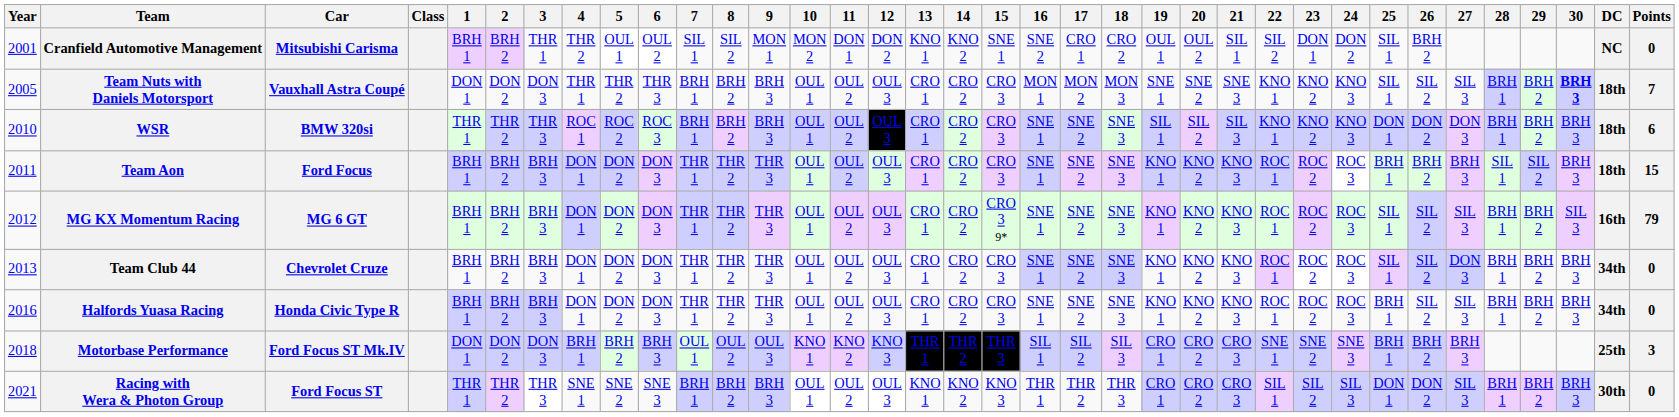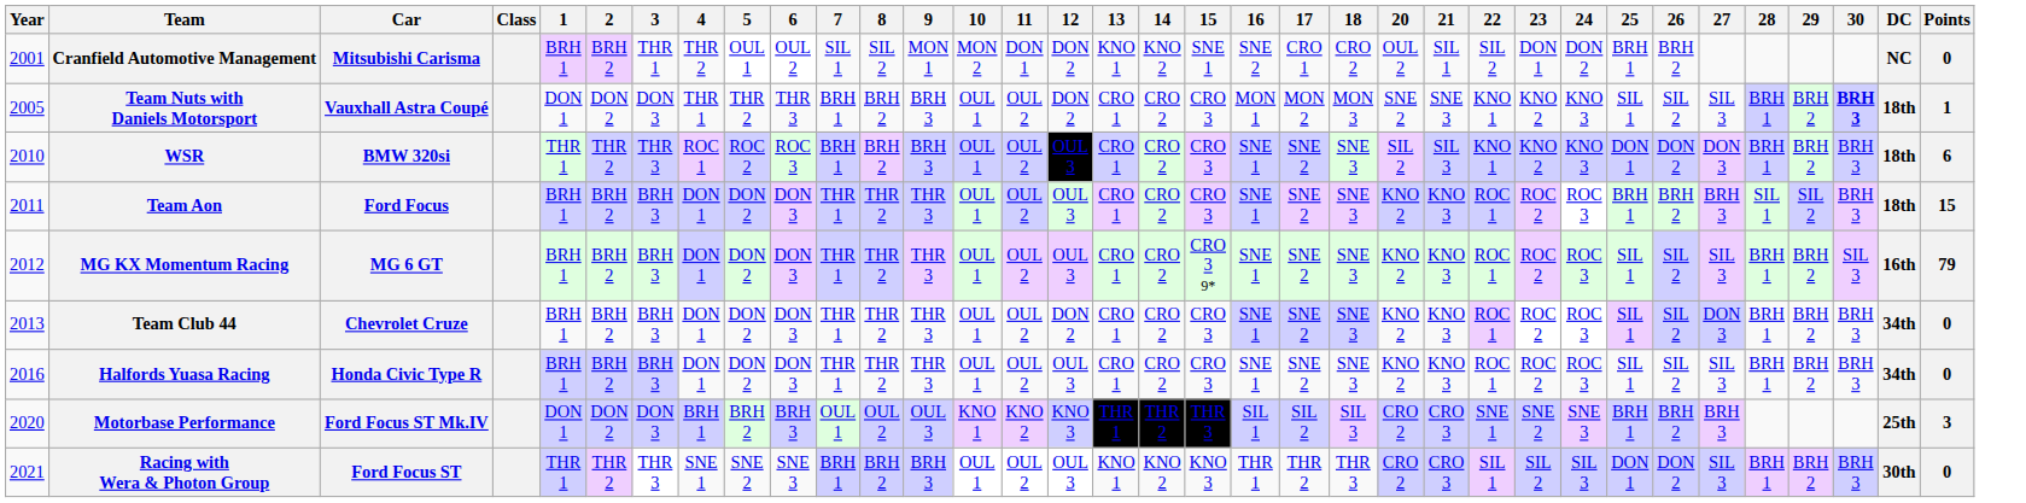- column: 19 | OUL 1 | SNE 1 | SIL 1 | KNO 1 | KNO 1 | KNO 1 | KNO 1 | CRO 1 | CRO 1
Cranfield Automotive Management | 25: SIL 1 -> BRH 1
Team Nuts with Daniels Motorsport | 12: OUL 3 -> DON 2
Team Nuts with Daniels Motorsport | Points: 7 -> 1
Team Club 44 | 12: OUL 3 -> DON 2
Halfords Yuasa Racing | 25: BRH 1 -> SIL 1
Motorbase Performance | Year: 2018 -> 2020
